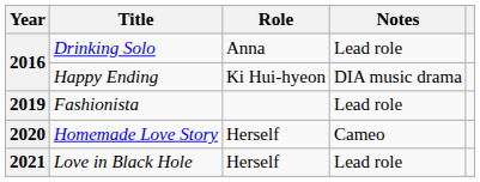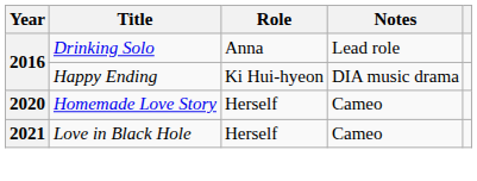- row: 2019 | Fashionista | Lead role
Love in Black Hole | Notes: Lead role -> Cameo
